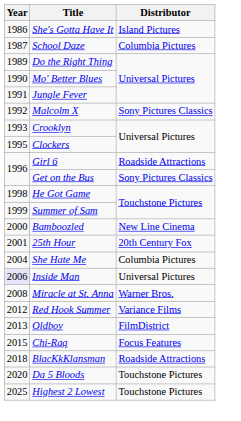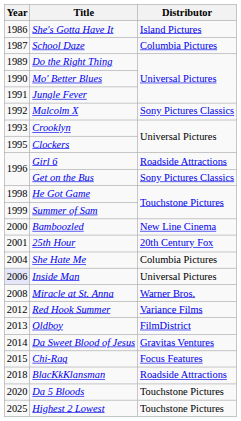+ row: 2014 | Da Sweet Blood of Jesus | Gravitas Ventures
